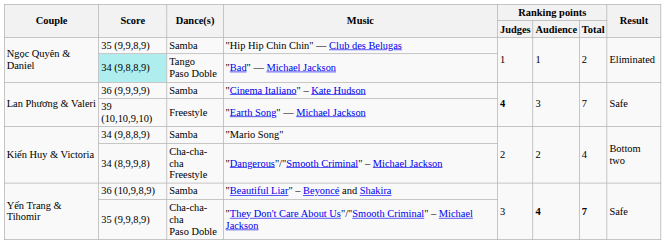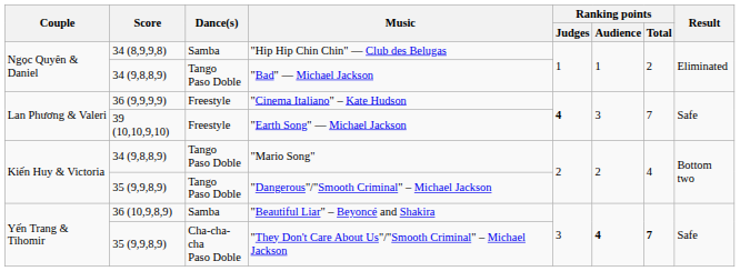"Hip Hip Chin Chin" — Club des Belugas | Score: 35 (9,9,8,9) -> 34 (8,9,9,8)
"Bad" — Michael Jackson | Score: paleturquoise background -> no background
"Cinema Italiano" – Kate Hudson | Dance(s): Samba -> Freestyle
"Mario Song" | Dance(s): Samba -> Tango Paso Doble
"Dangerous"/"Smooth Criminal" – Michael Jackson | Score: 34 (8,9,9,8) -> 35 (9,9,8,9)
"Dangerous"/"Smooth Criminal" – Michael Jackson | Dance(s): Cha-cha-cha Freestyle -> Tango Paso Doble
